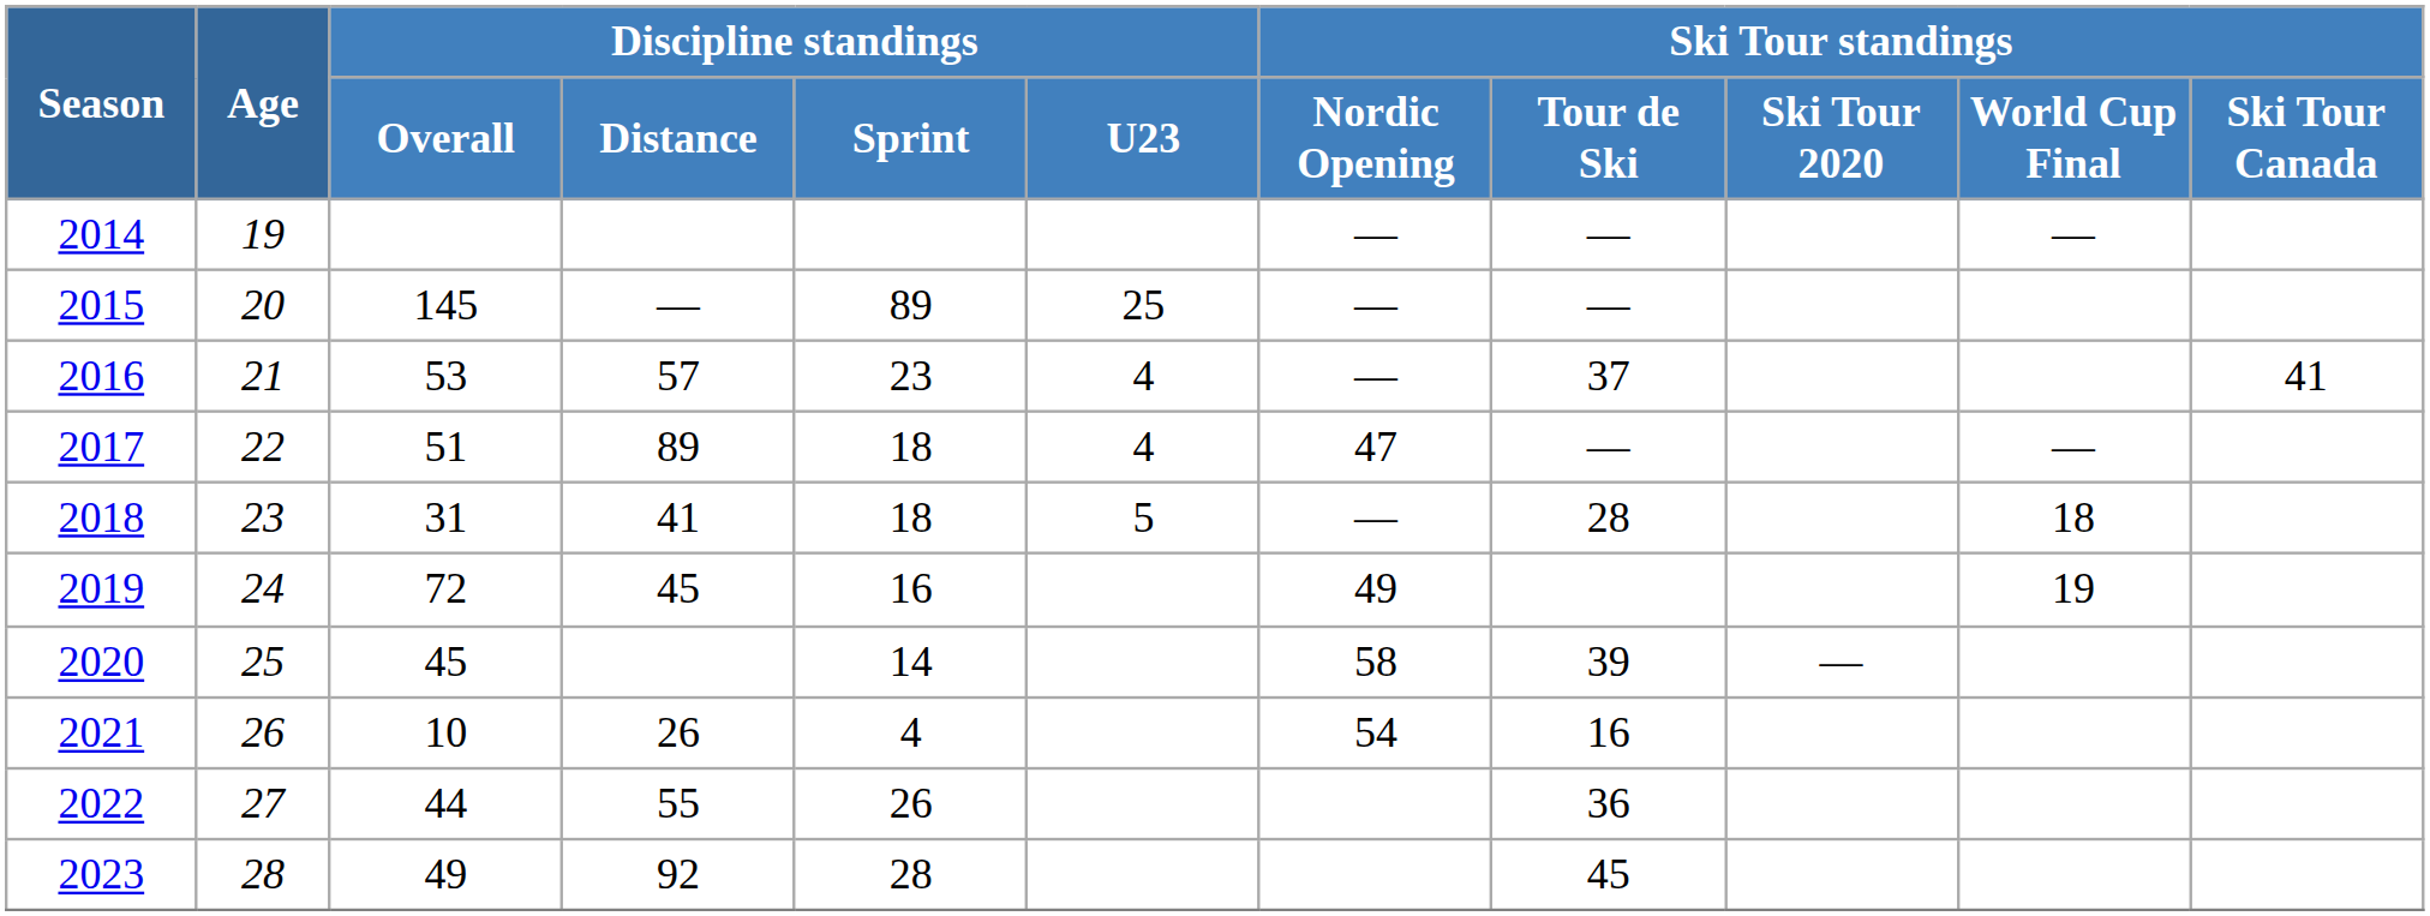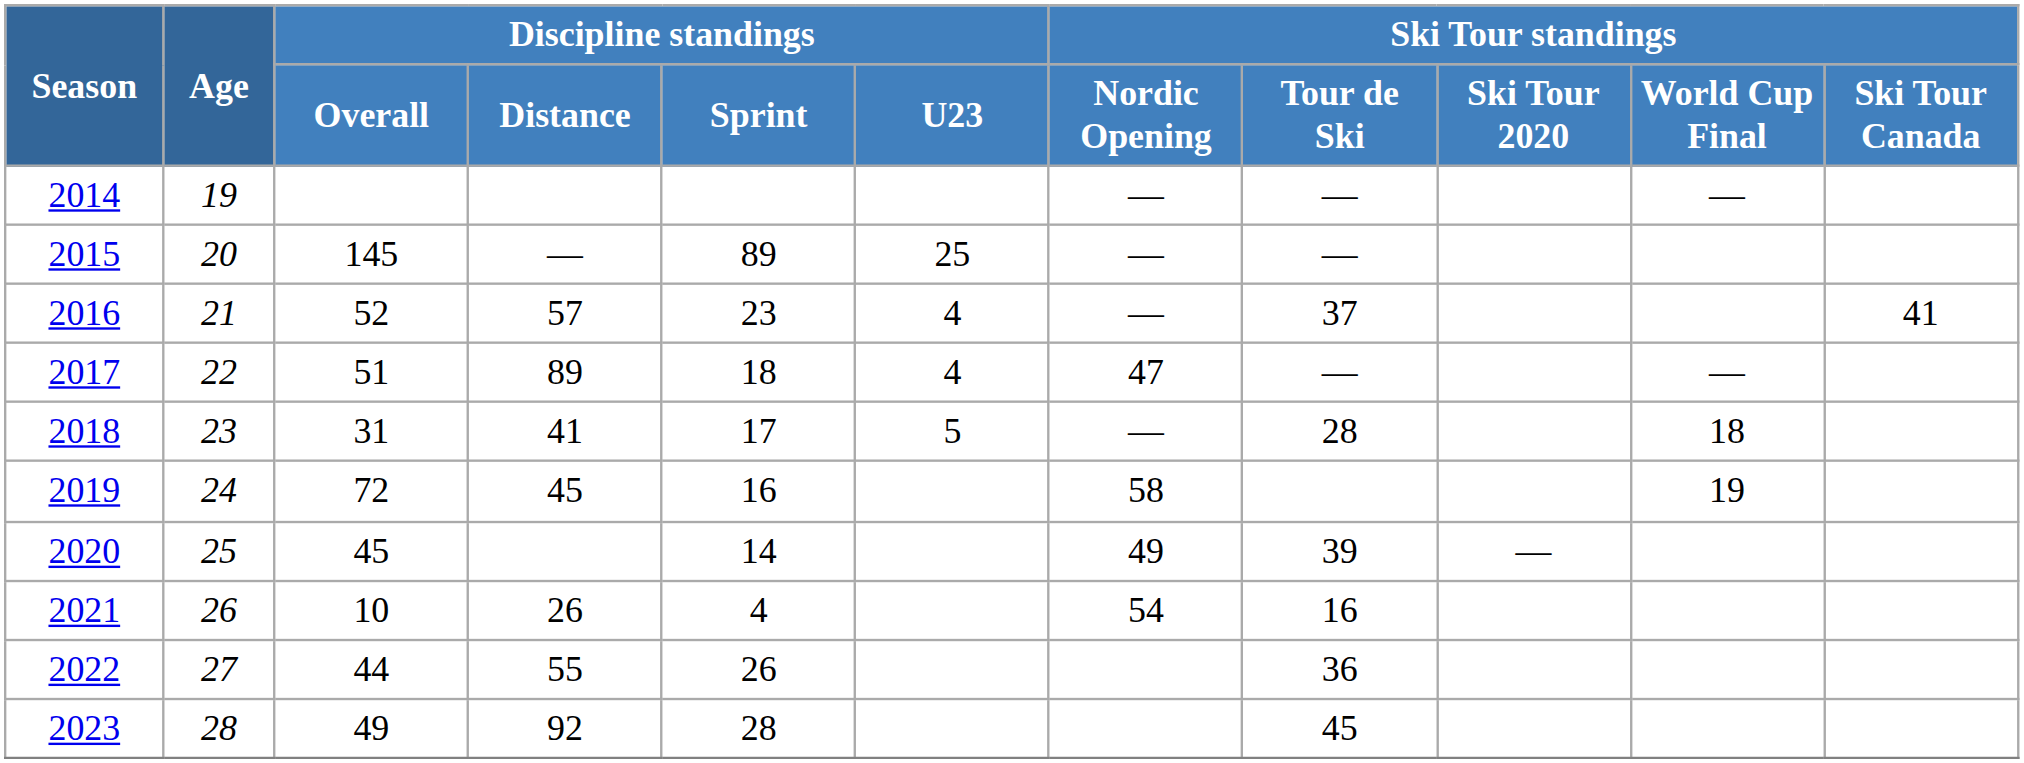2016 | Discipline standings / Overall: 53 -> 52
2018 | Discipline standings / Sprint: 18 -> 17
2019 | Ski Tour standings / Nordic Opening: 49 -> 58
2020 | Ski Tour standings / Nordic Opening: 58 -> 49
